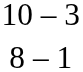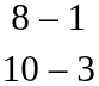rows swapped: 8 – 1 <-> 10 – 3
